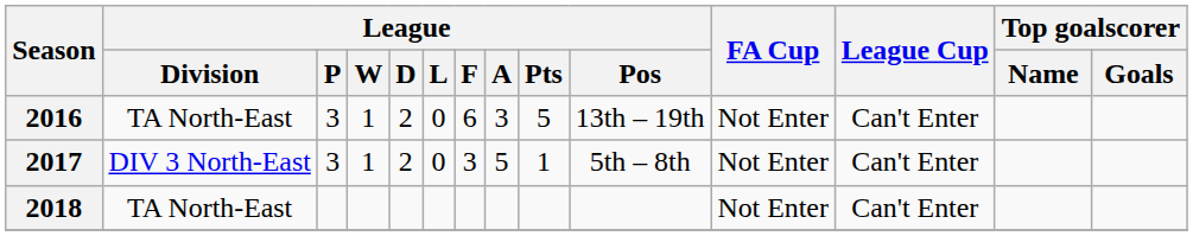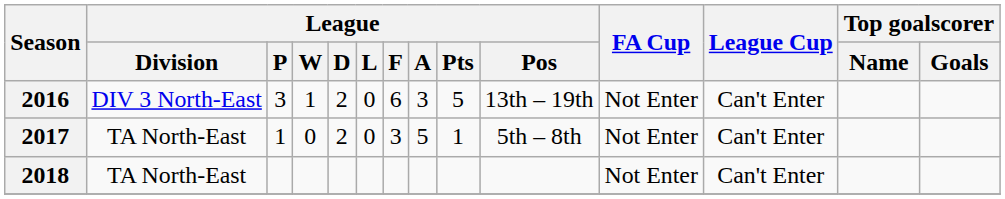2016 | League / Division: TA North-East -> DIV 3 North-East
2017 | League / Division: DIV 3 North-East -> TA North-East
2017 | League / P: 3 -> 1
2017 | League / W: 1 -> 0
